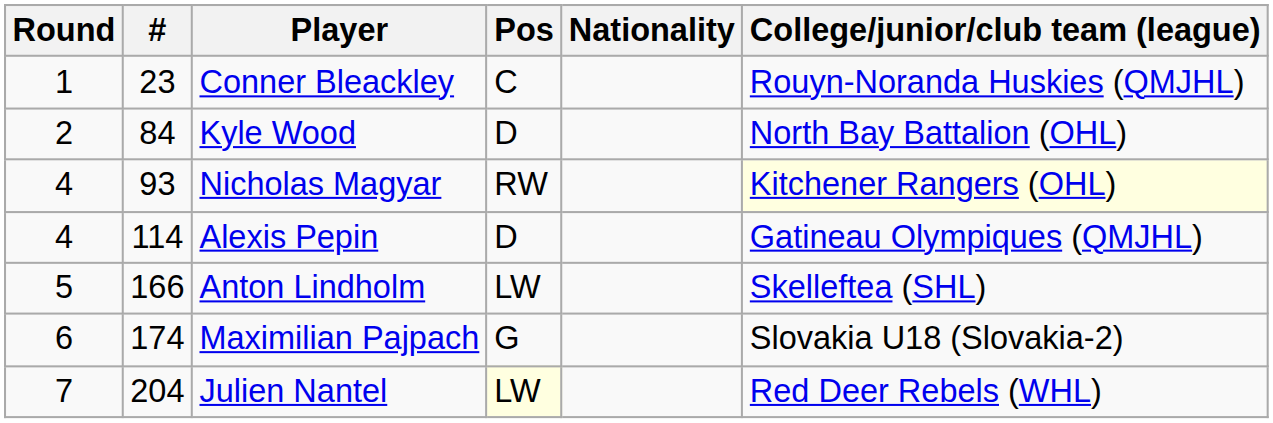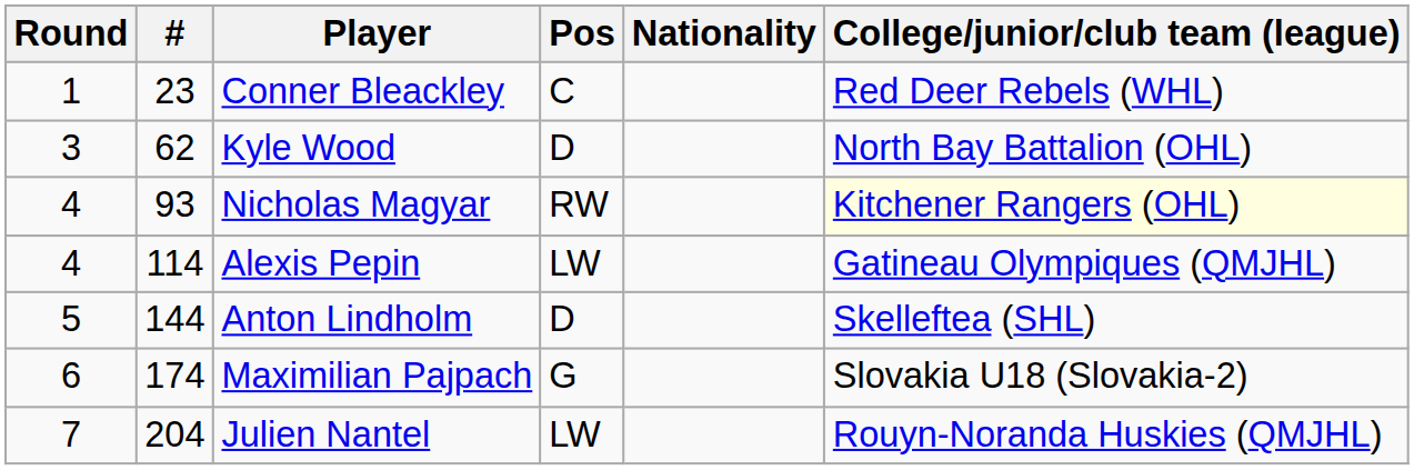Conner Bleackley | College/junior/club team (league): Rouyn-Noranda Huskies (QMJHL) -> Red Deer Rebels (WHL)
Kyle Wood | Round: 2 -> 3
Kyle Wood | #: 84 -> 62
Alexis Pepin | Pos: D -> LW
Anton Lindholm | #: 166 -> 144
Anton Lindholm | Pos: LW -> D
Julien Nantel | Pos: lightyellow background -> no background
Julien Nantel | College/junior/club team (league): Red Deer Rebels (WHL) -> Rouyn-Noranda Huskies (QMJHL)
